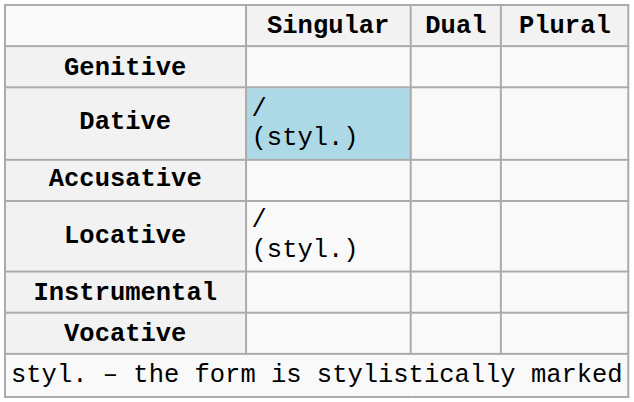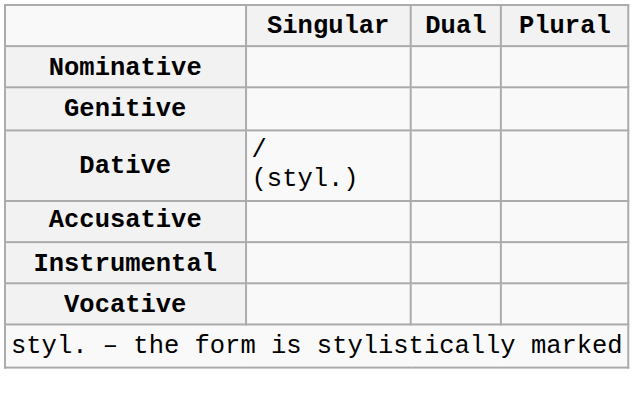+ row: Nominative
Dative | Singular: lightblue background -> no background
- row: Locative | / (styl.)
